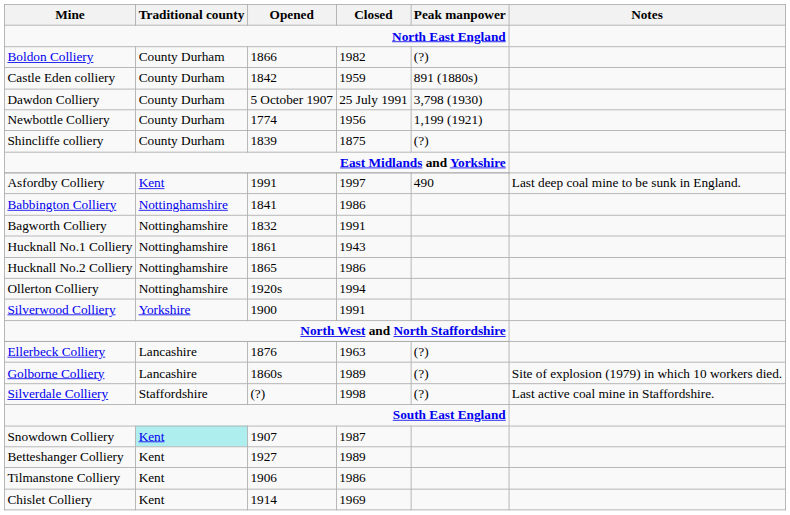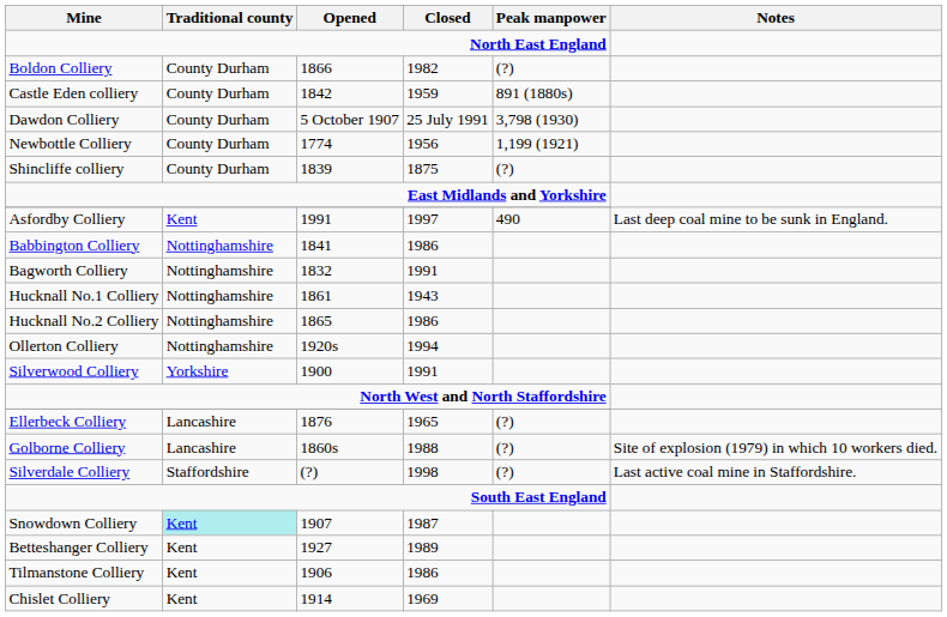Ellerbeck Colliery | Closed: 1963 -> 1965
Golborne Colliery | Closed: 1989 -> 1988
